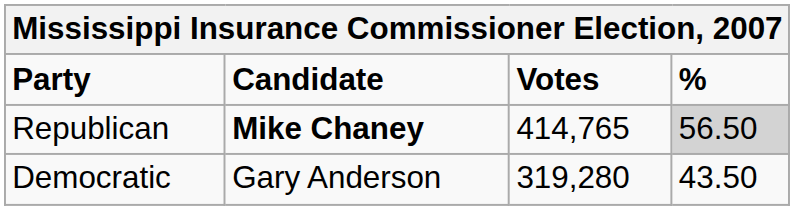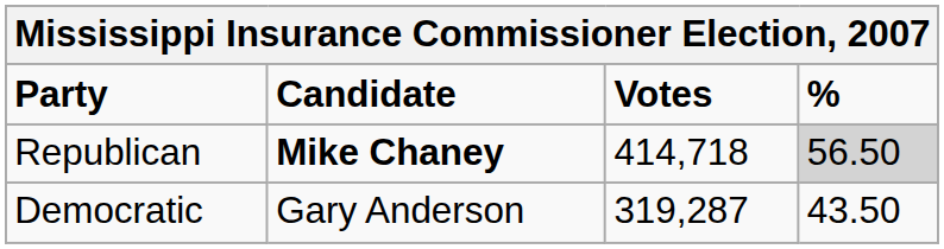Republican | Votes: 414,765 -> 414,718
Democratic | Votes: 319,280 -> 319,287
